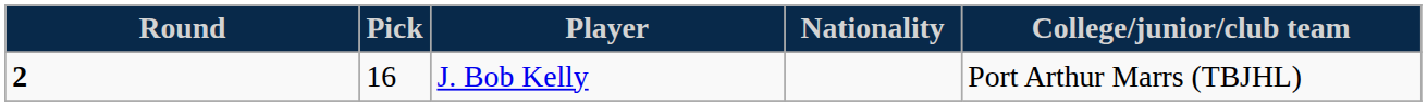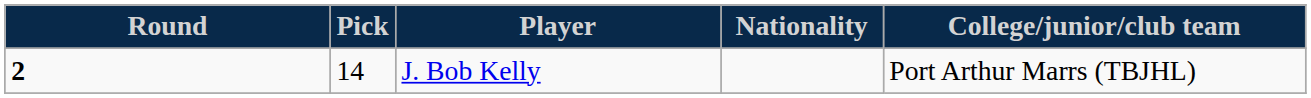J. Bob Kelly | Pick: 16 -> 14
